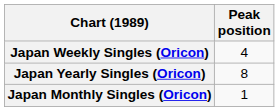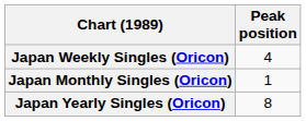rows swapped: Japan Monthly Singles (Oricon) <-> Japan Yearly Singles (Oricon)
